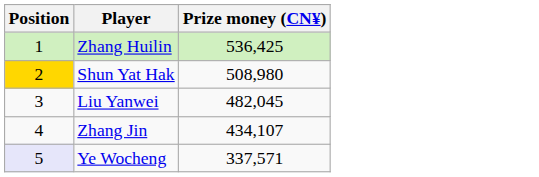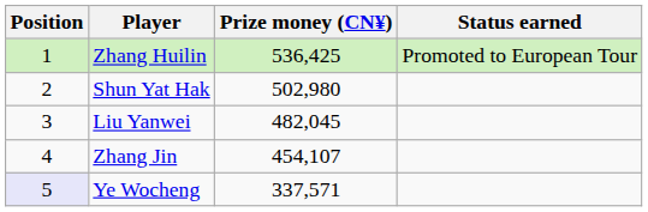+ column: Status earned | Promoted to European Tour
Shun Yat Hak | Position: gold background -> no background
Shun Yat Hak | Prize money (CN¥): 508,980 -> 502,980
Zhang Jin | Prize money (CN¥): 434,107 -> 454,107
